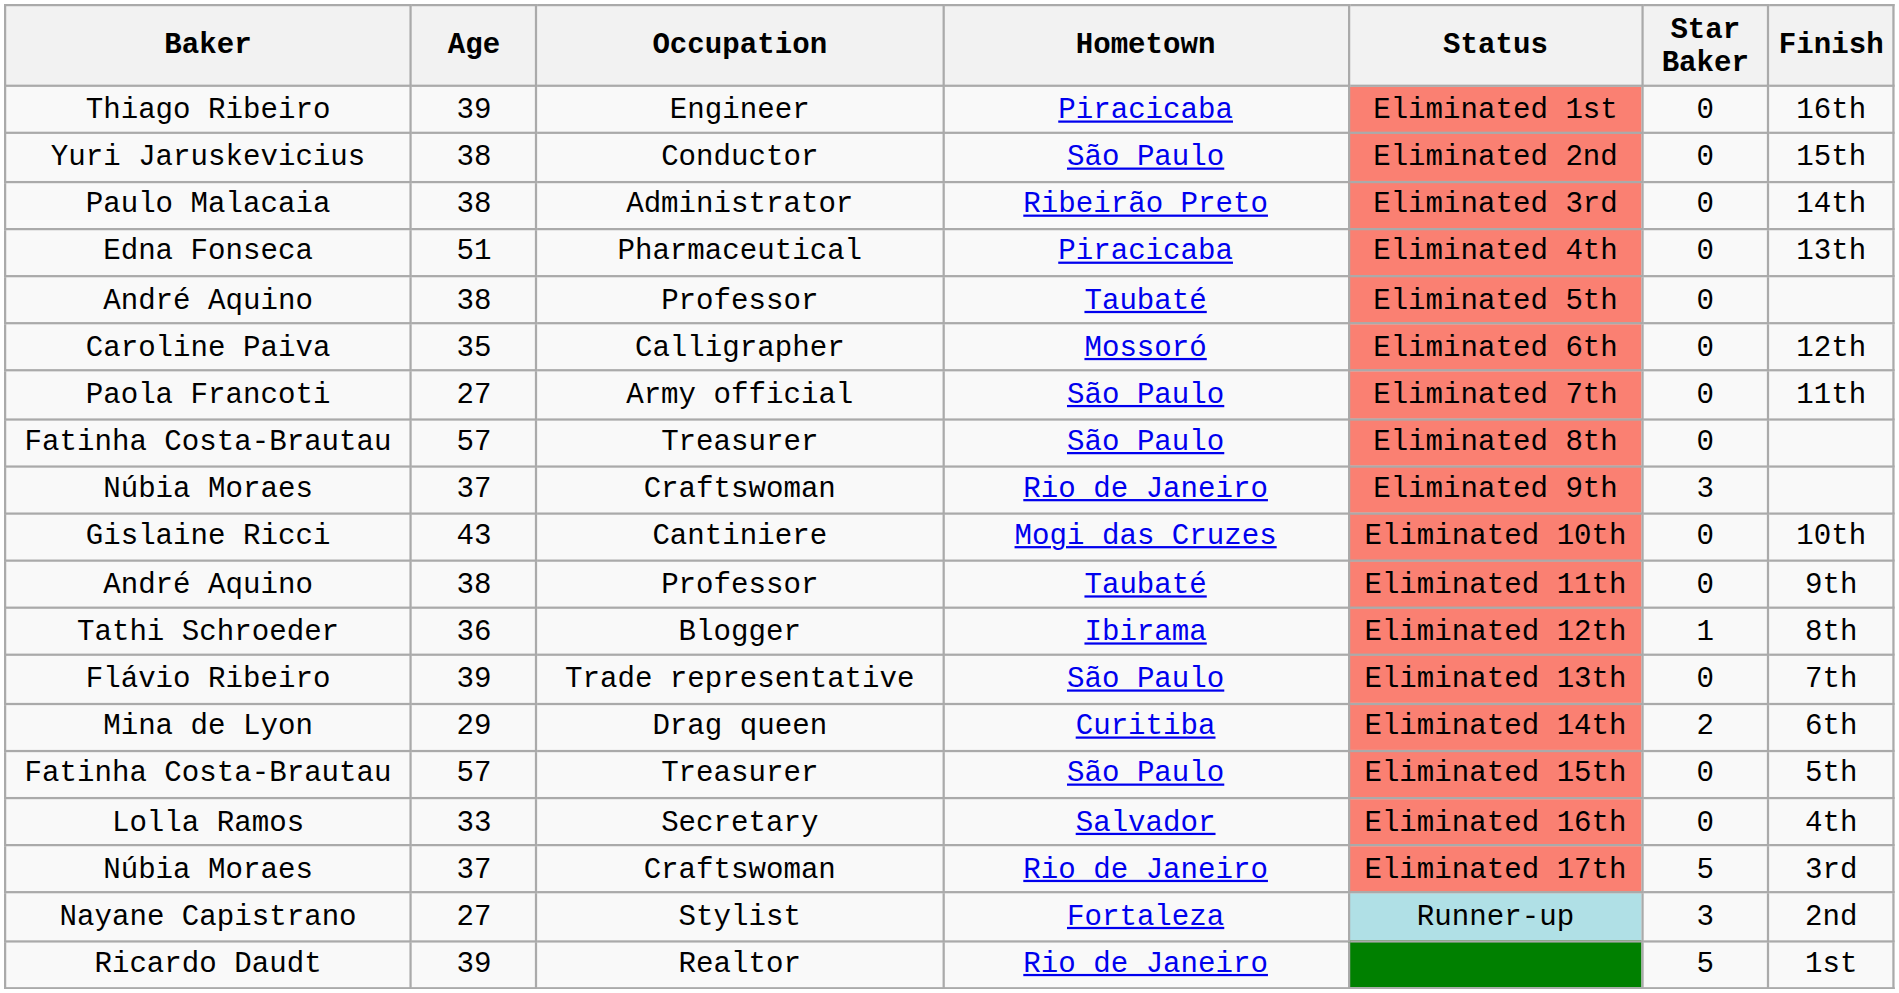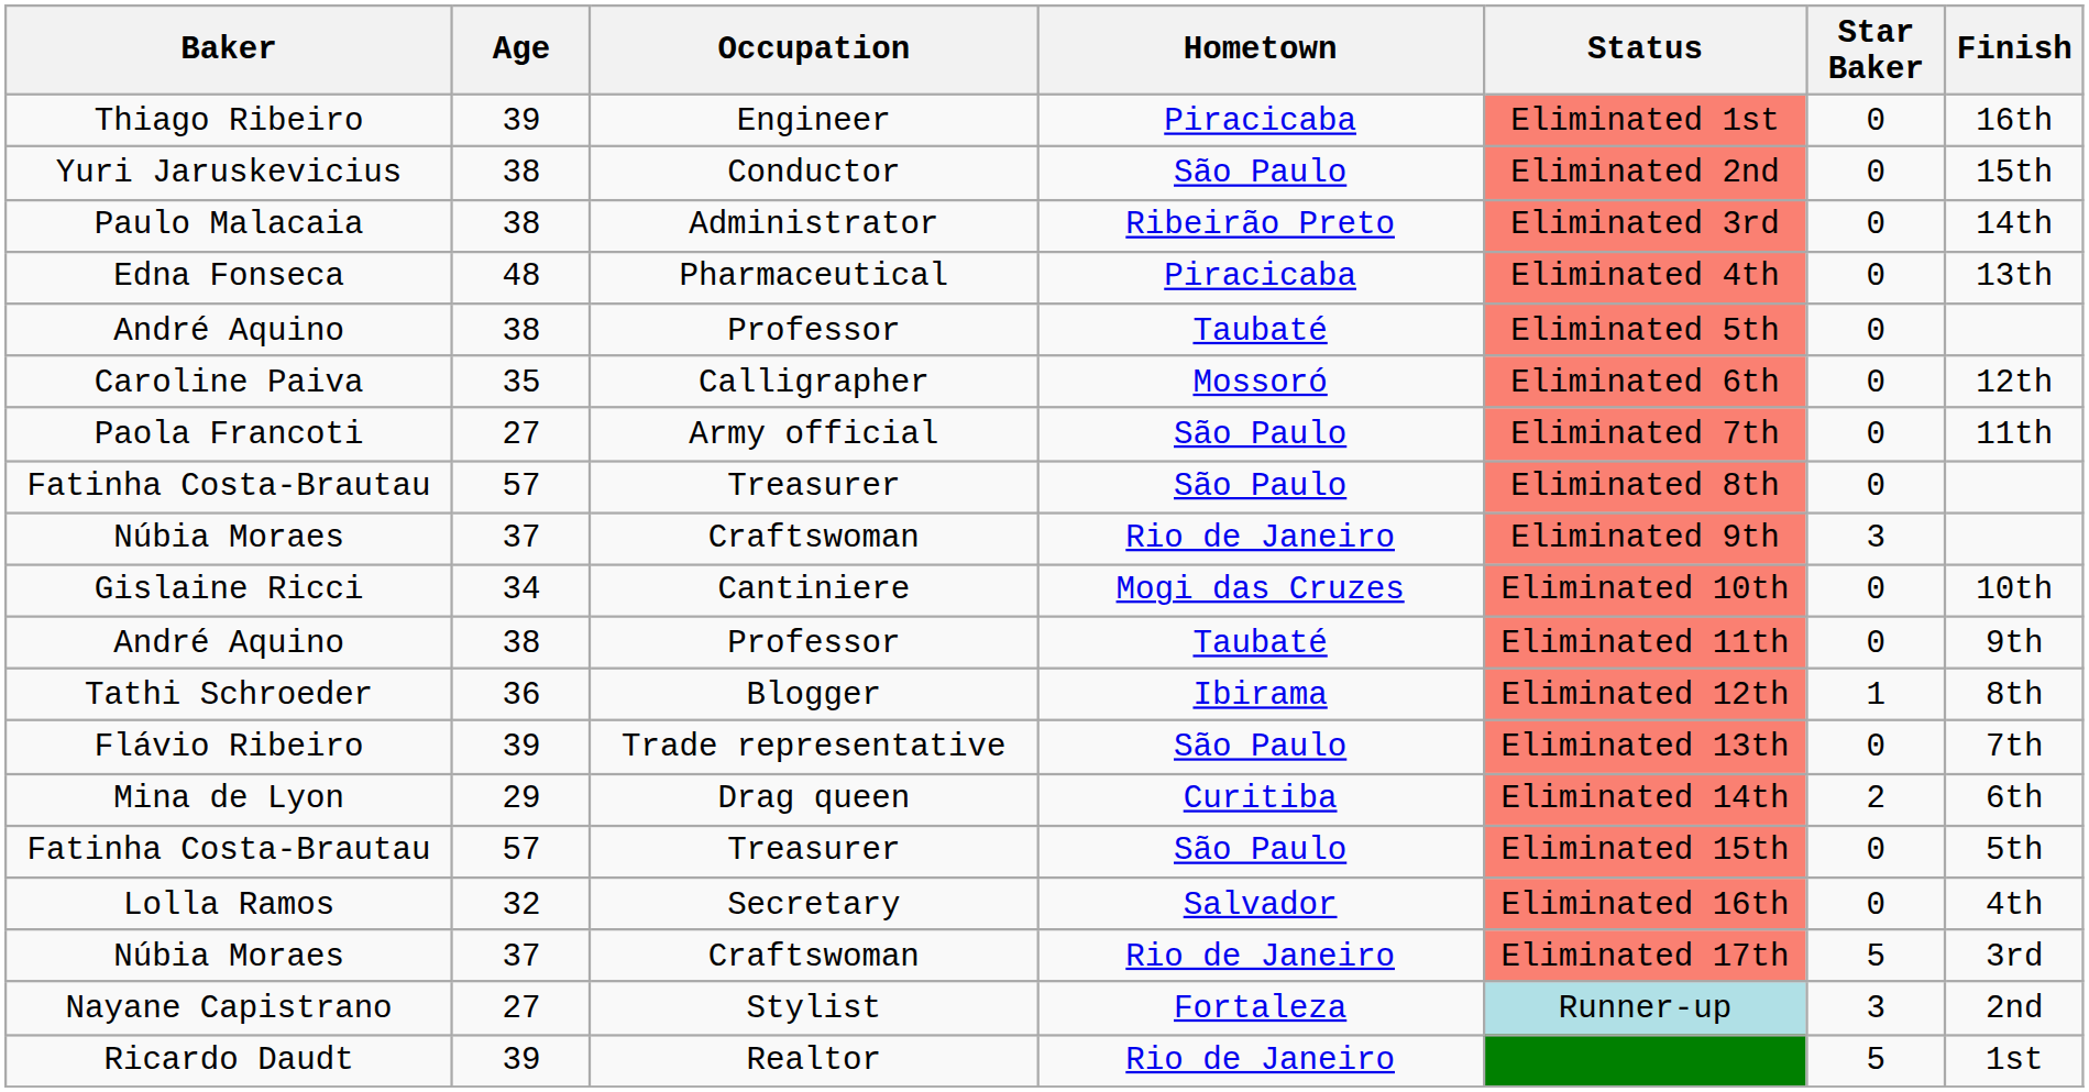Edna Fonseca | Age: 51 -> 48
Gislaine Ricci | Age: 43 -> 34
Lolla Ramos | Age: 33 -> 32
